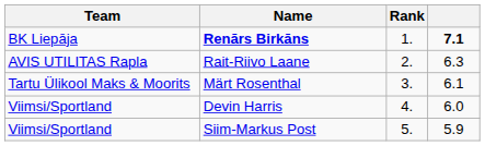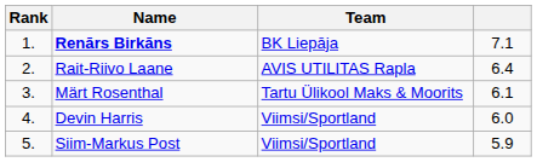columns swapped: Rank <-> Team
Renārs Birkāns | column 4: bold -> normal
Rait-Riivo Laane | column 4: 6.3 -> 6.4
